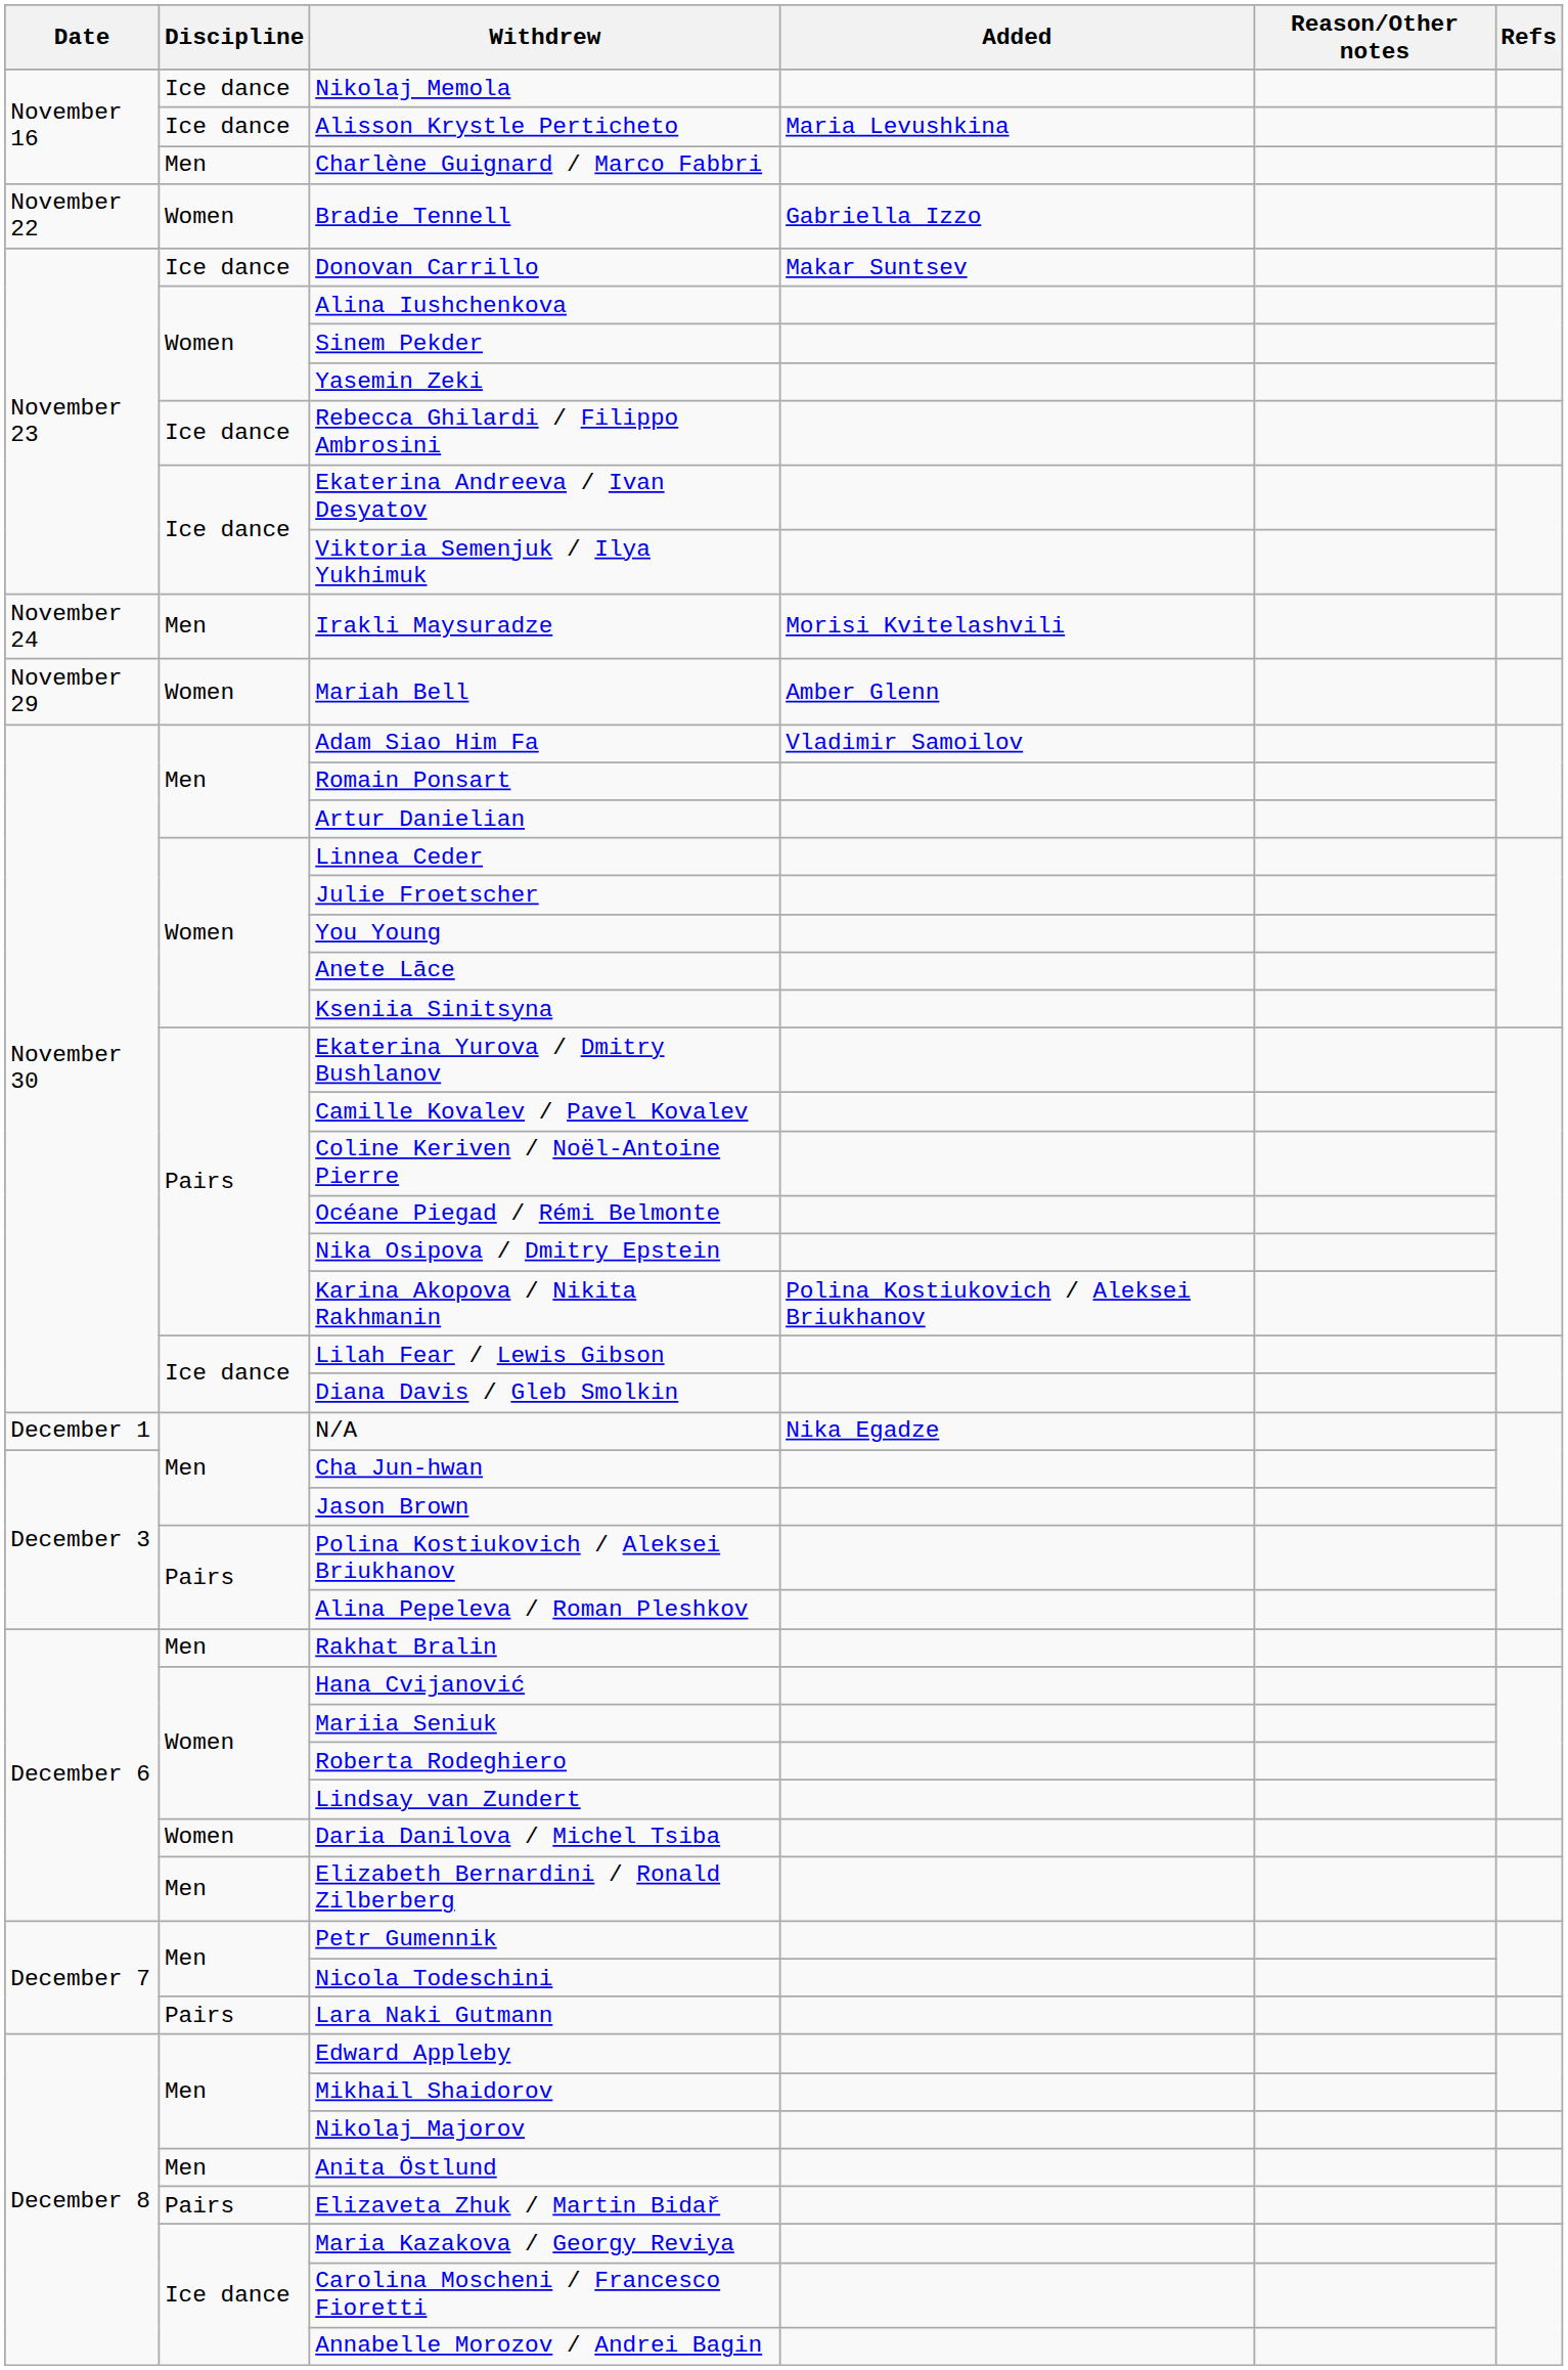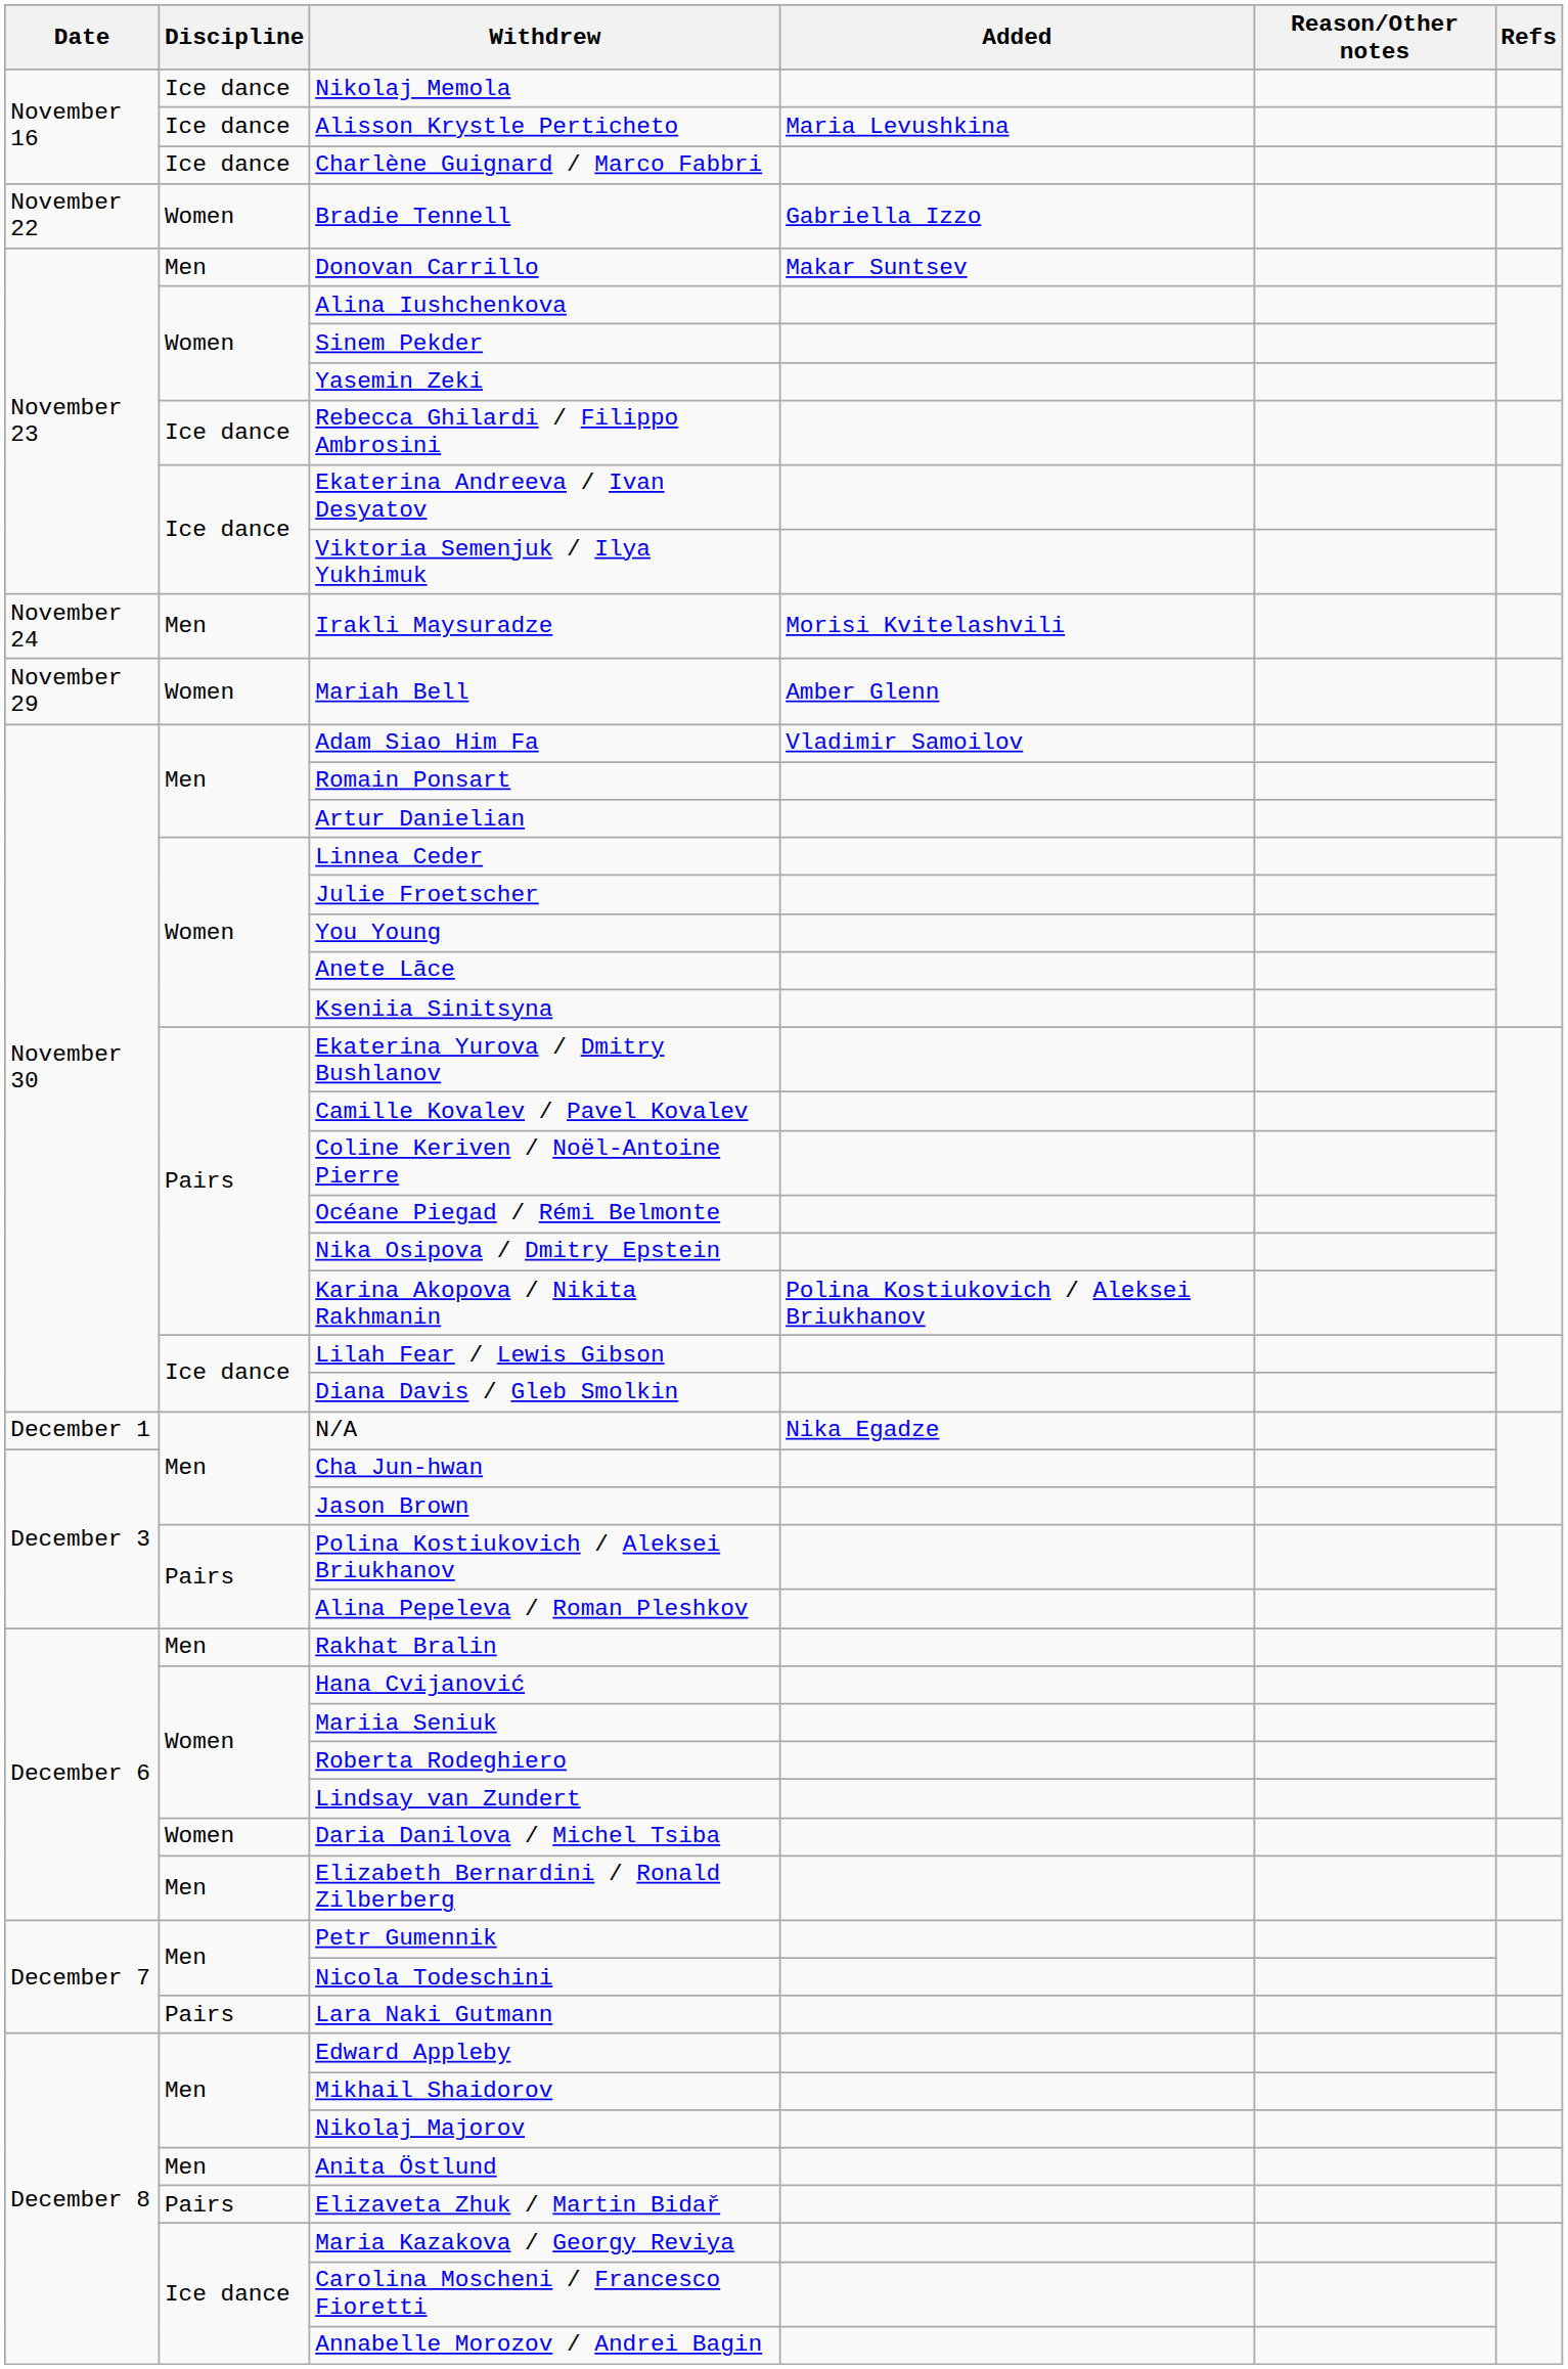Charlène Guignard / Marco Fabbri | Discipline: Men -> Ice dance
Donovan Carrillo | Discipline: Ice dance -> Men
